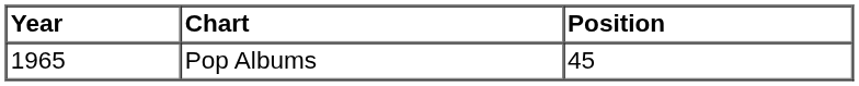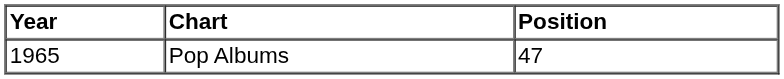Pop Albums | Position: 45 -> 47
